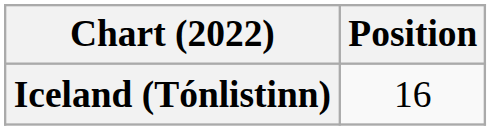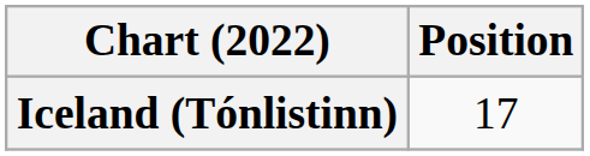Iceland (Tónlistinn) | Position: 16 -> 17
